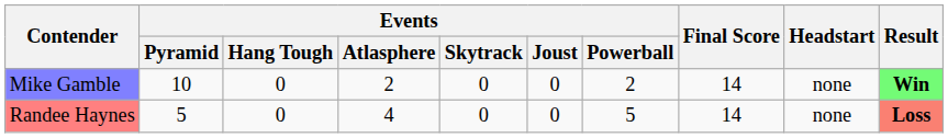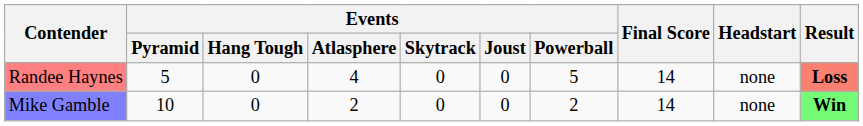rows swapped: Randee Haynes <-> Mike Gamble
